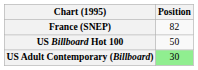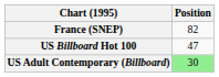US Billboard Hot 100 | Position: 50 -> 47
